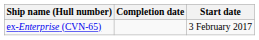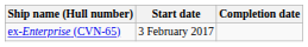columns swapped: Start date <-> Completion date
